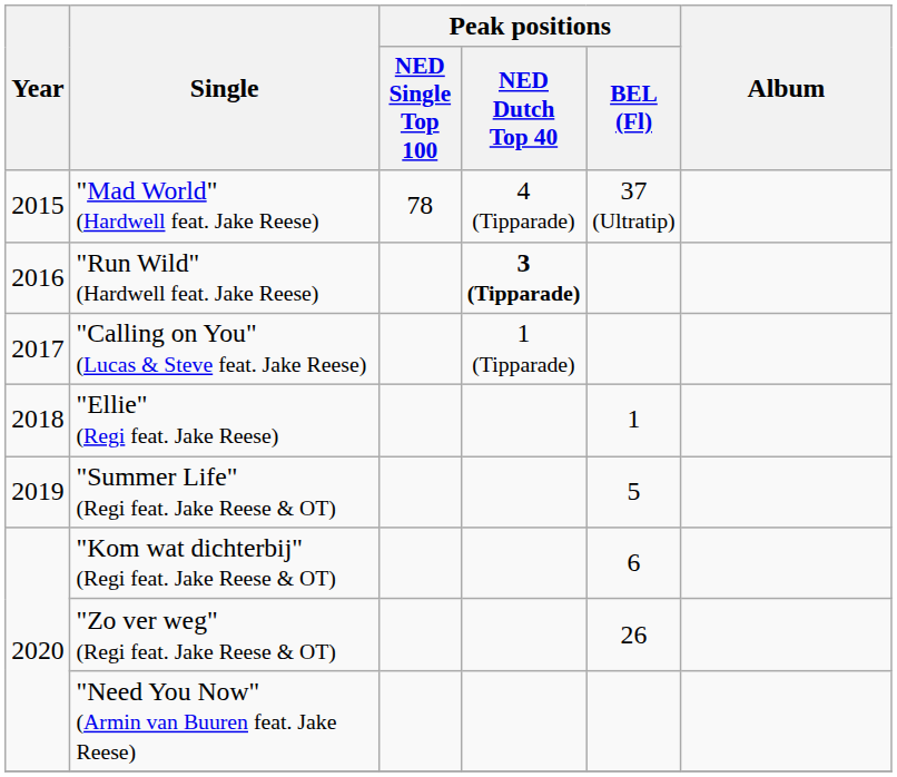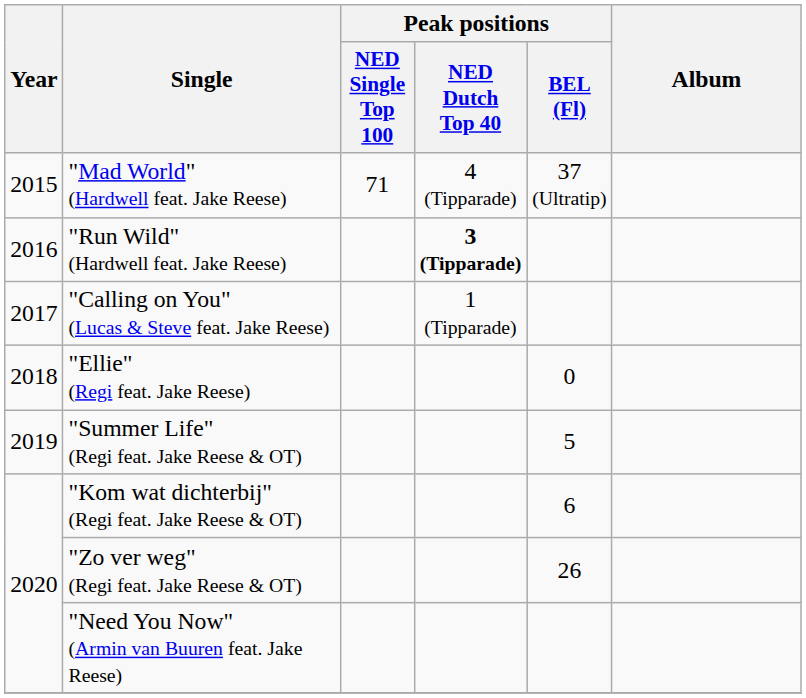"Mad World" (Hardwell feat. Jake Reese) | Peak positions / NED Single Top 100: 78 -> 71
"Ellie" (Regi feat. Jake Reese) | Peak positions / BEL (Fl): 1 -> 0
